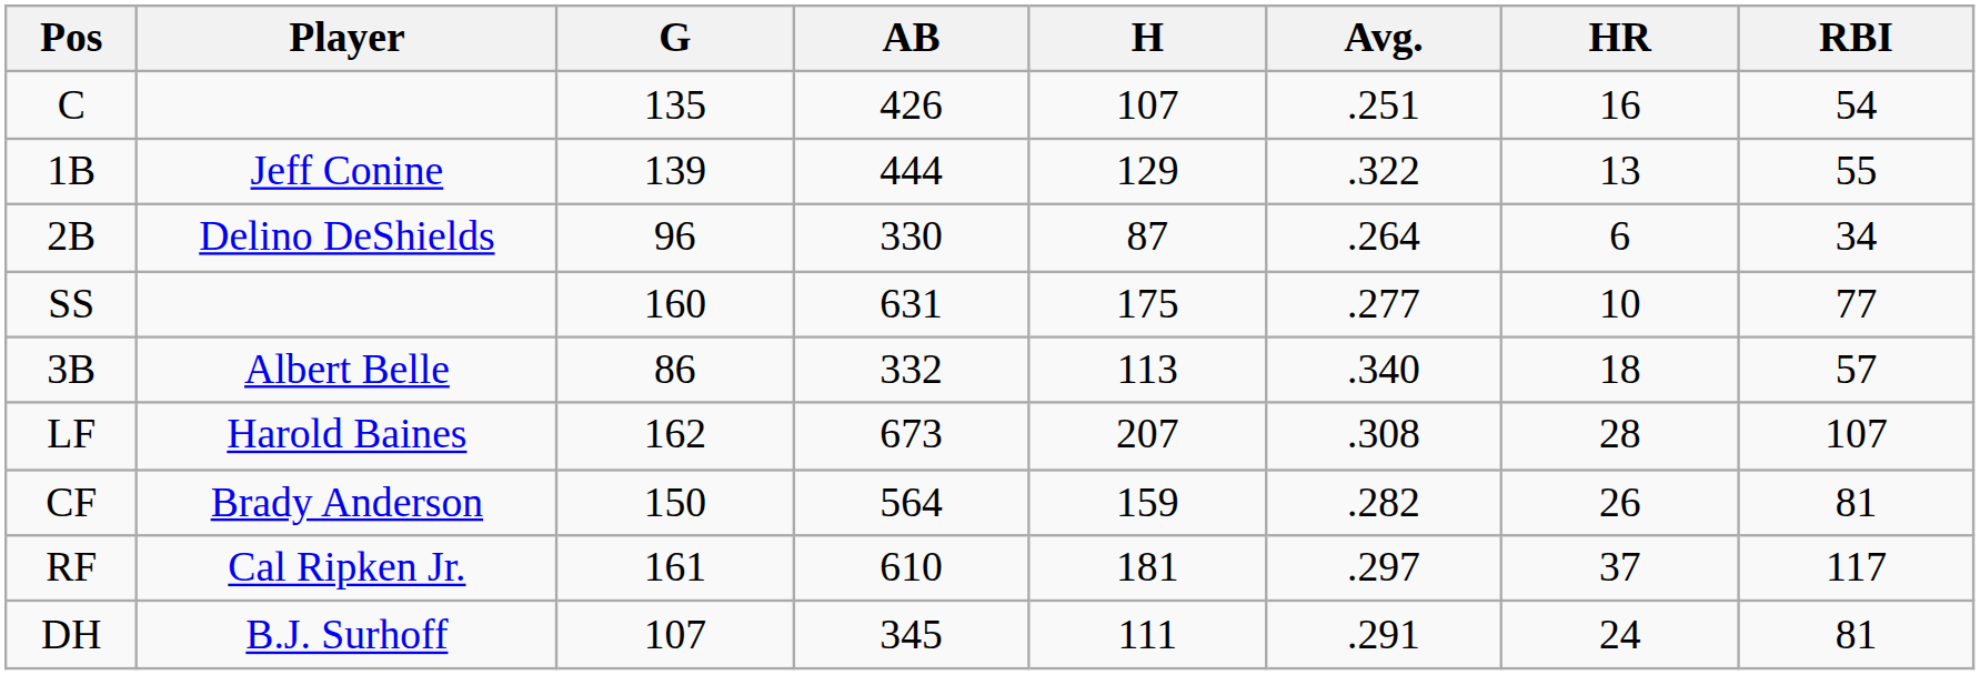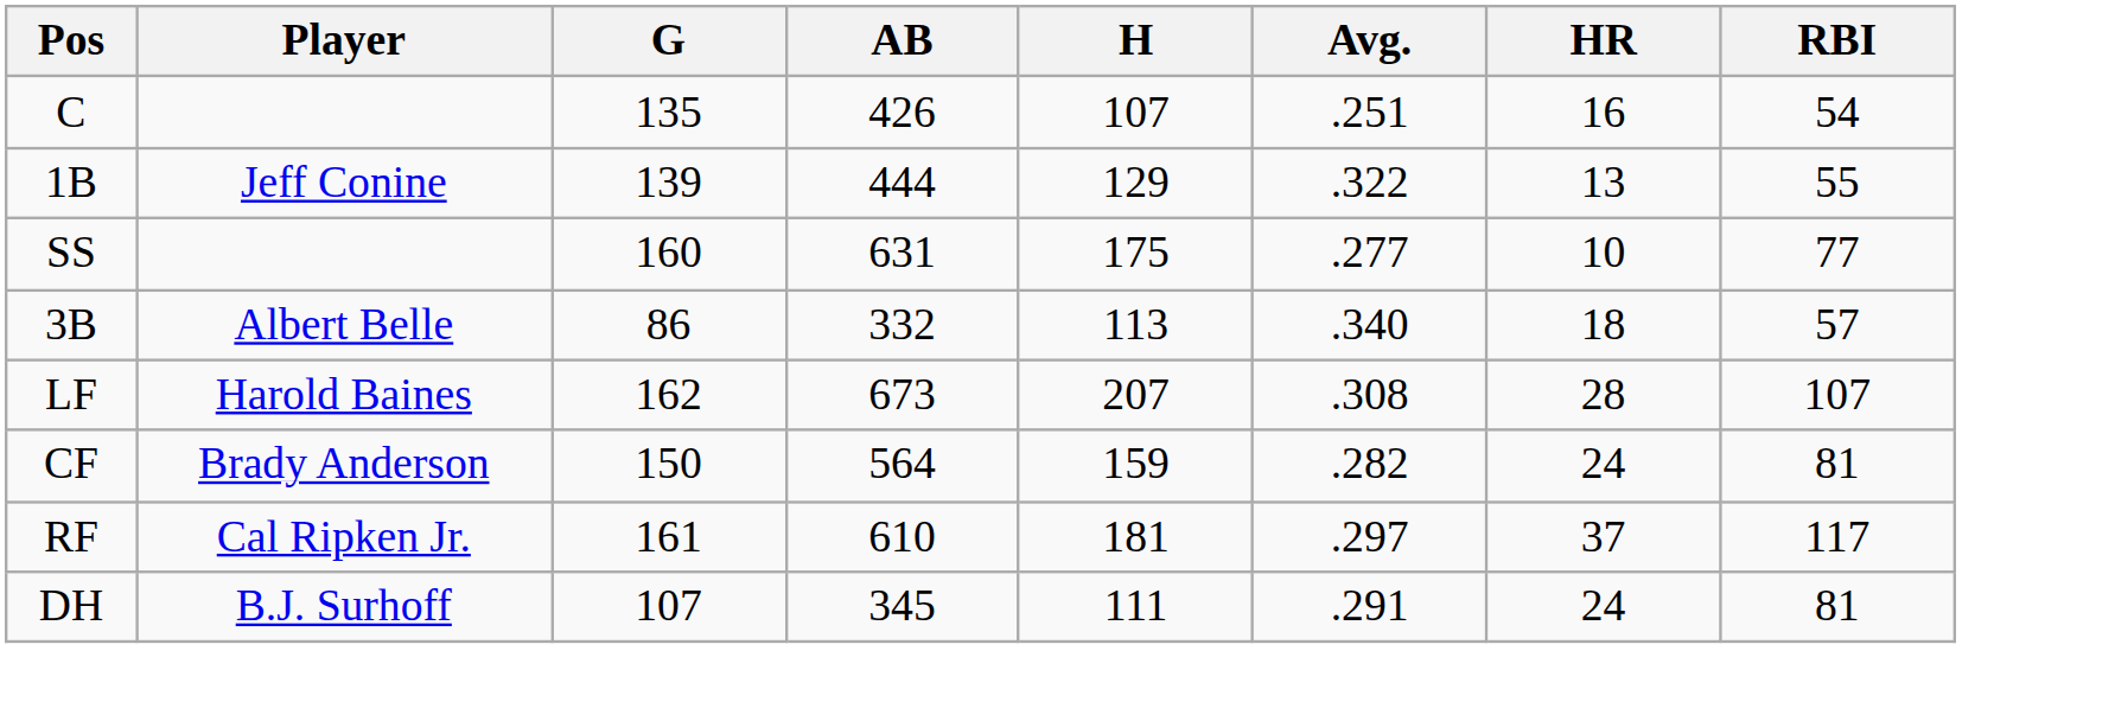- row: 2B | Delino DeShields | 96 | 330 | 87 | .264 | 6 | 34
CF | HR: 26 -> 24
